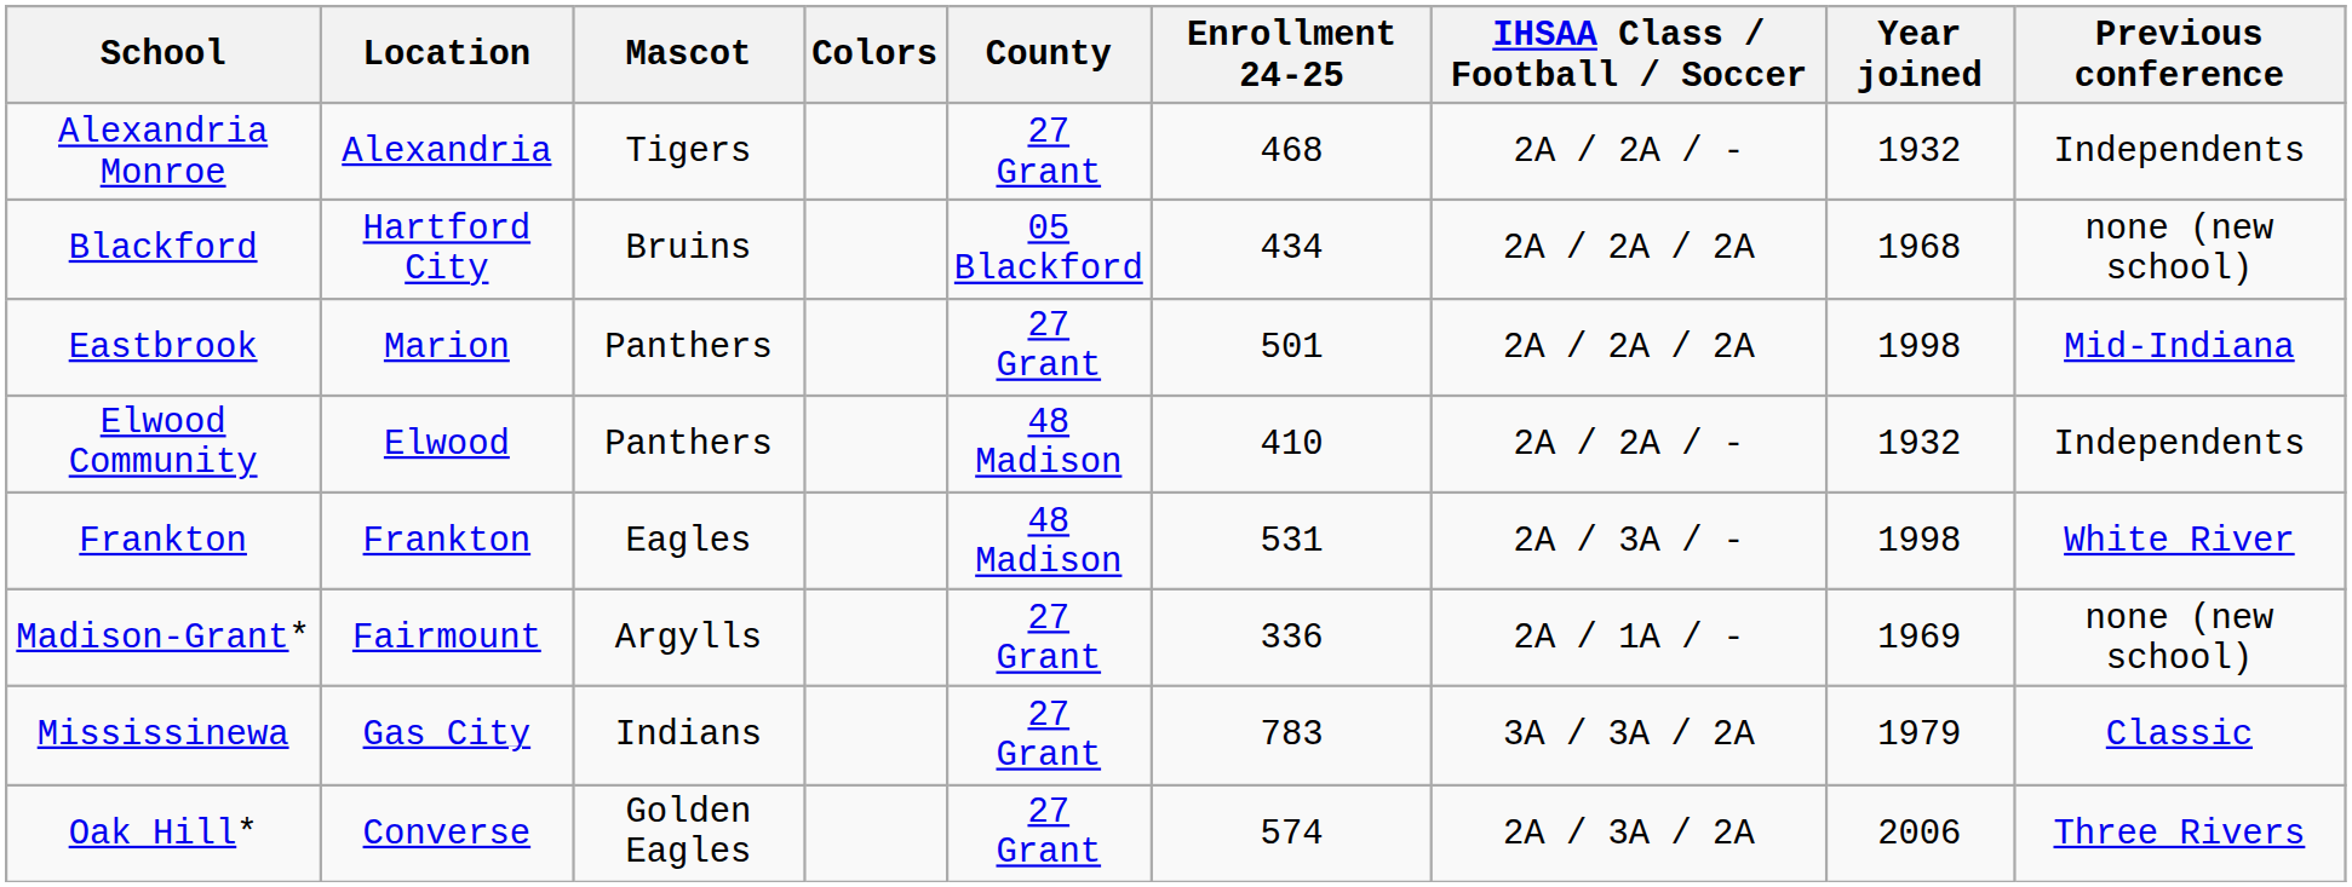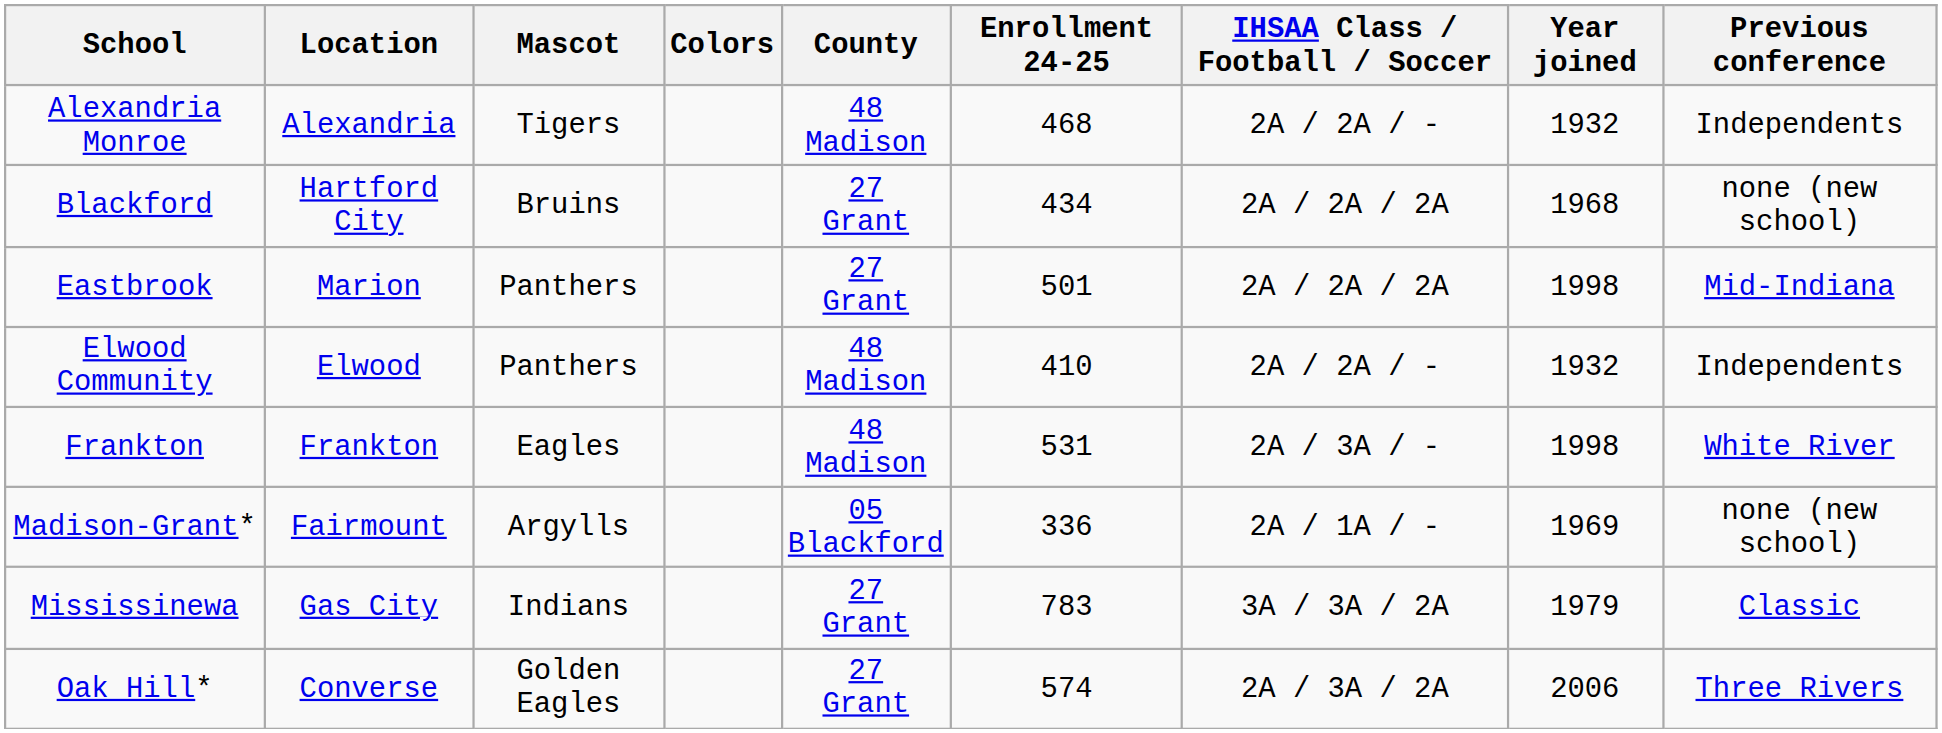Alexandria Monroe | County: 27 Grant -> 48 Madison
Blackford | County: 05 Blackford -> 27 Grant
Madison-Grant* | County: 27 Grant -> 05 Blackford
